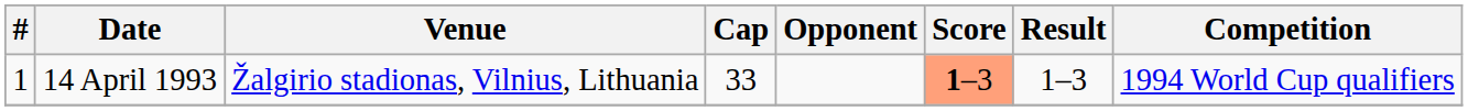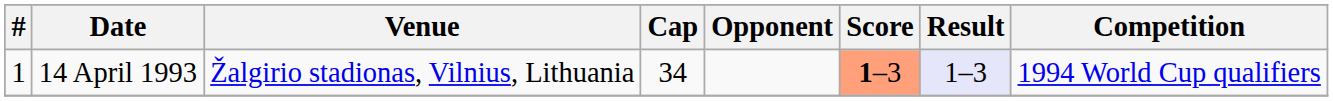14 April 1993 | Cap: 33 -> 34
14 April 1993 | Result: no background -> lavender background
